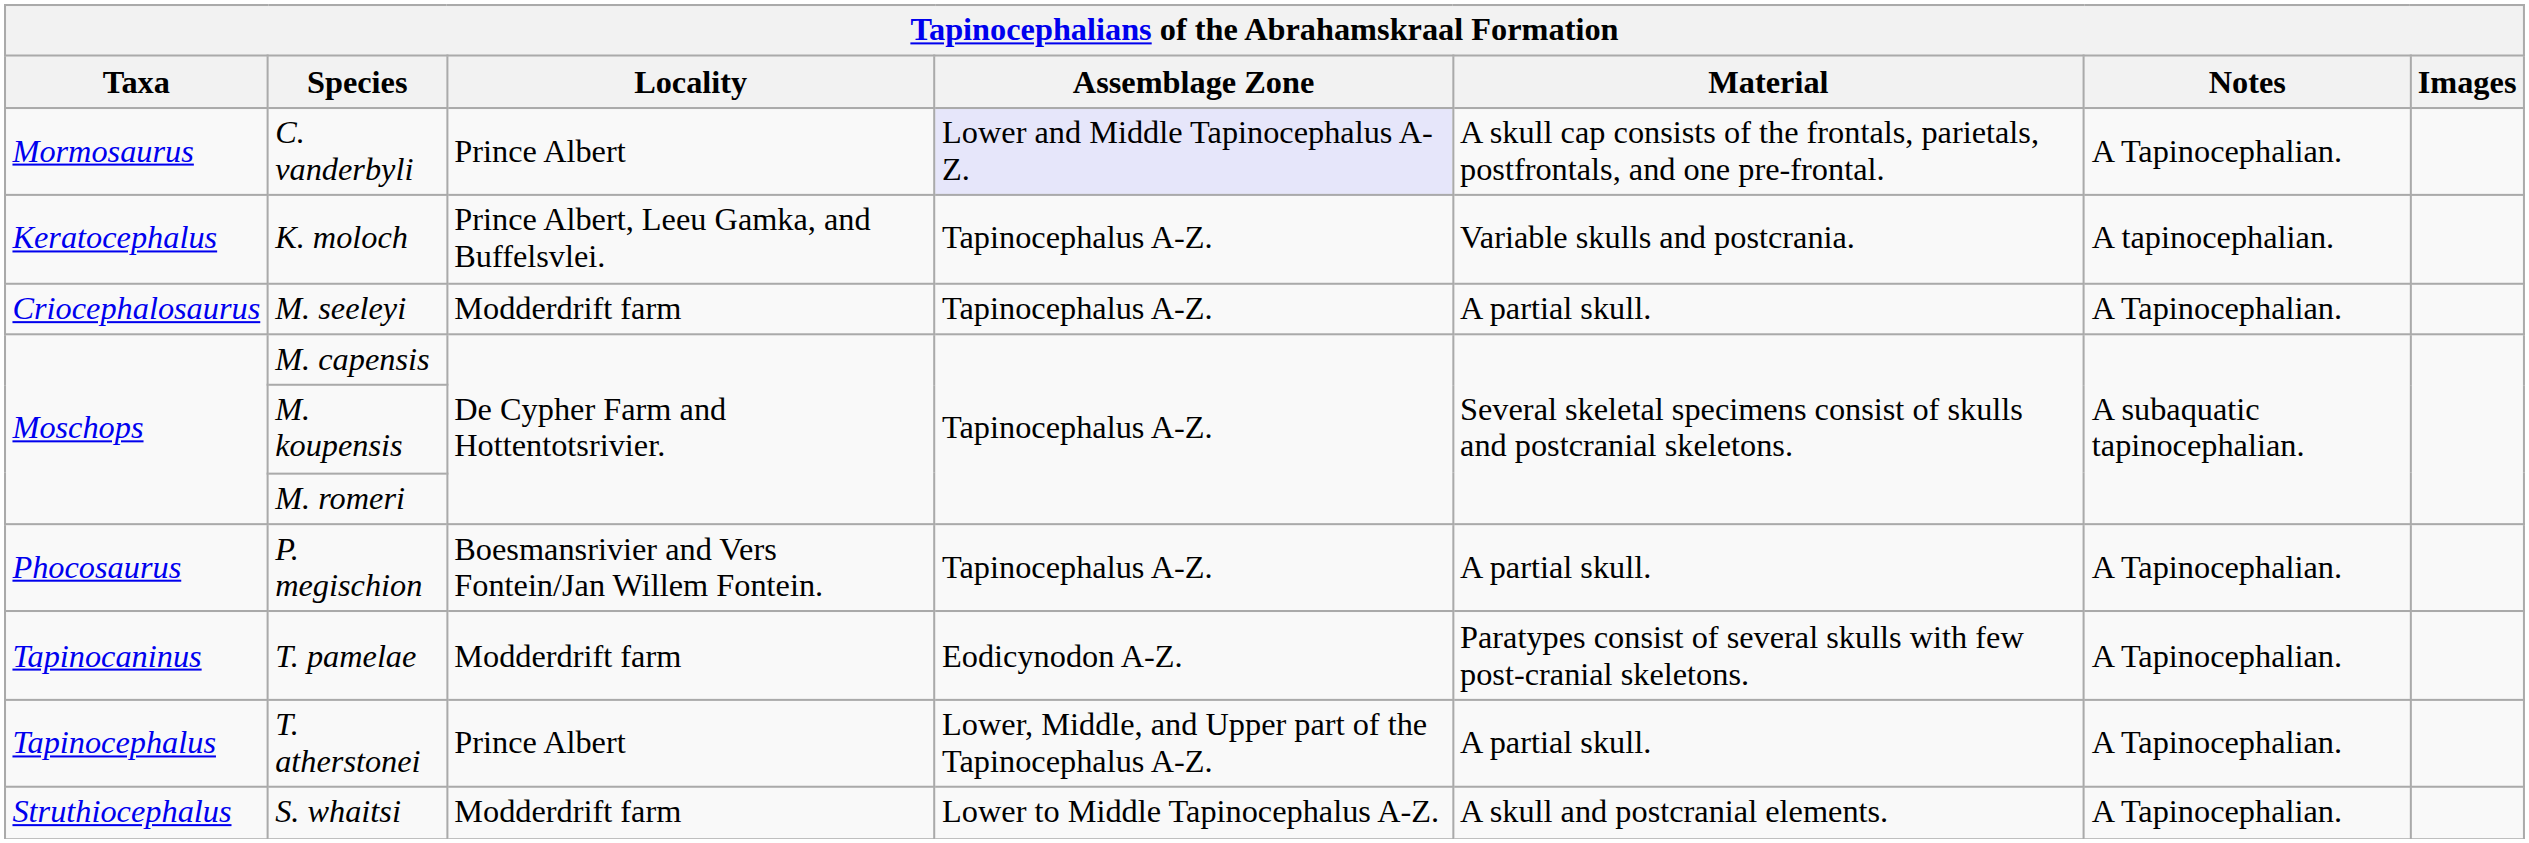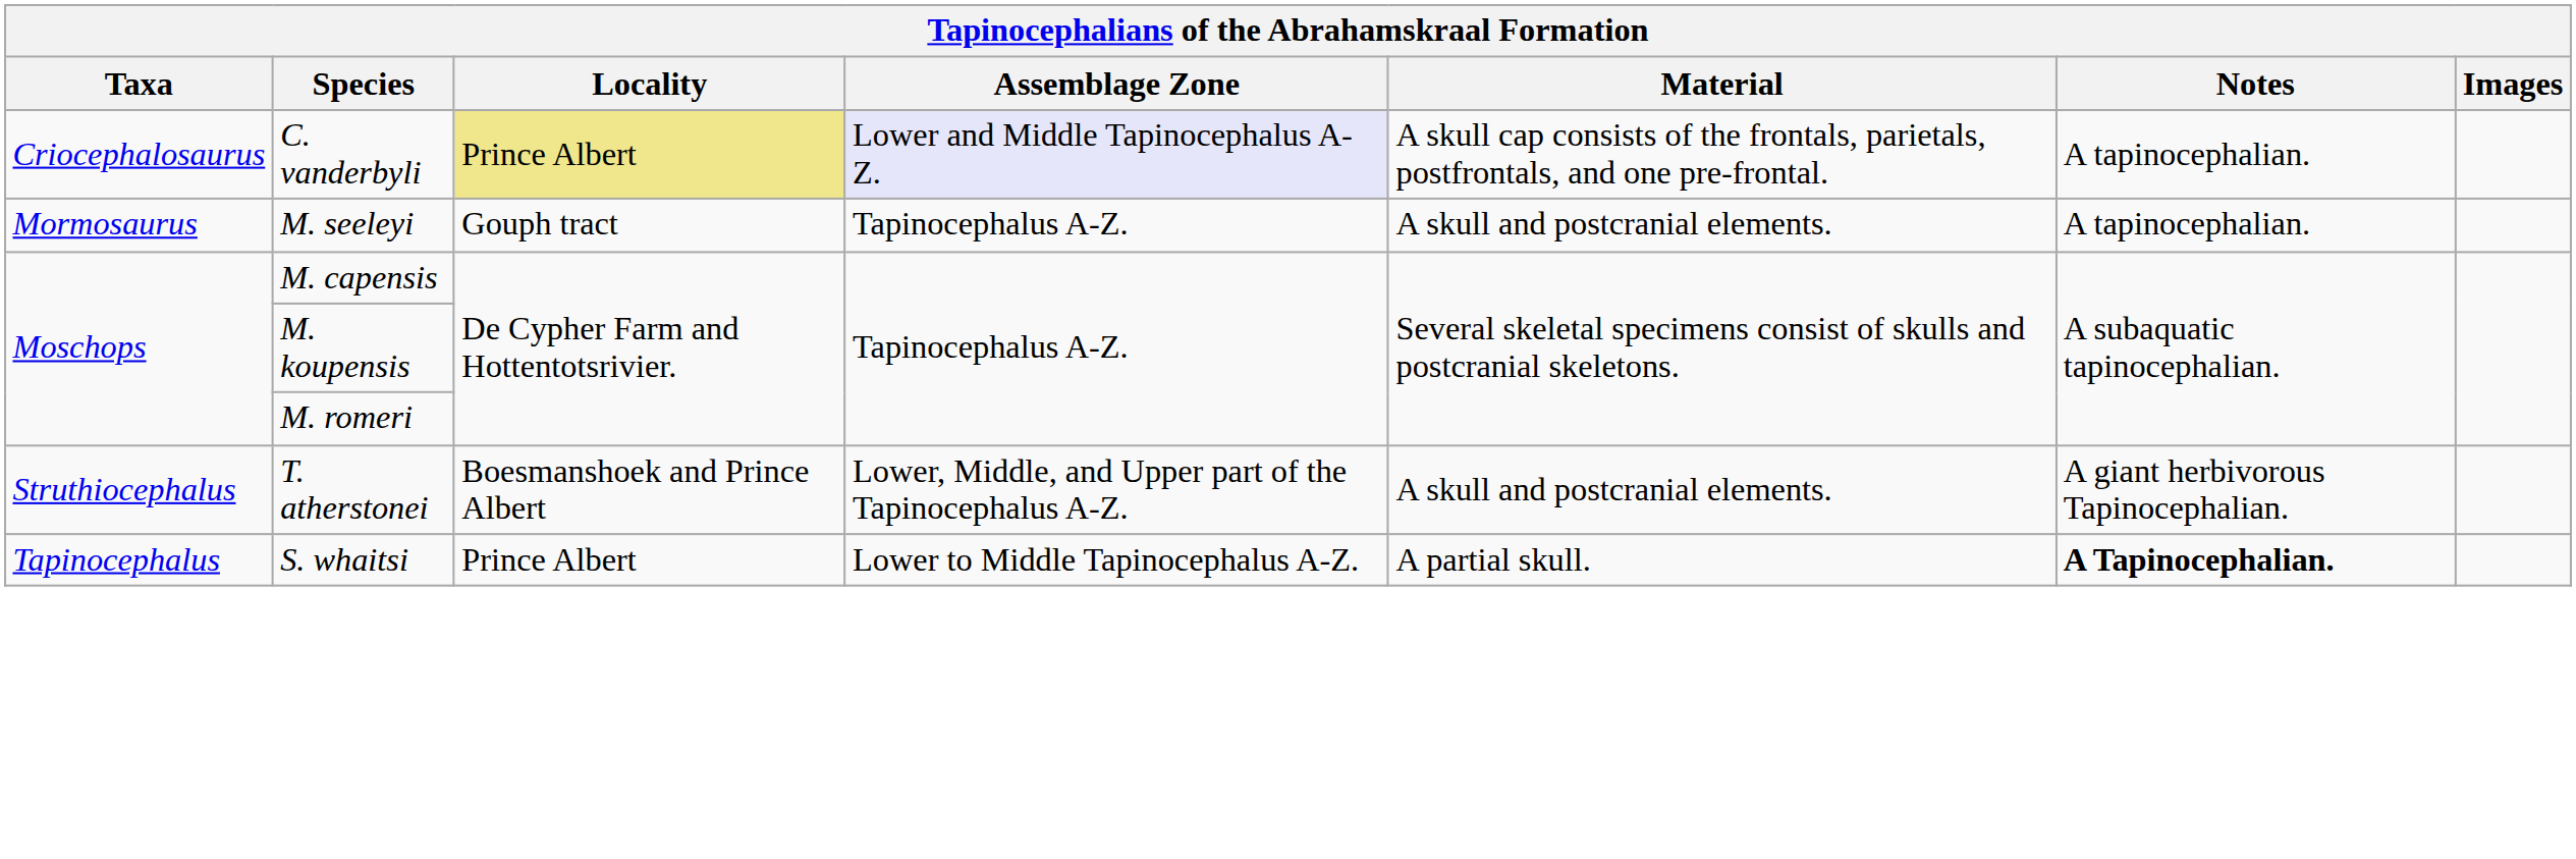C. vanderbyli | Taxa: Mormosaurus -> Criocephalosaurus
C. vanderbyli | Locality: no background -> khaki background
C. vanderbyli | Notes: A Tapinocephalian. -> A tapinocephalian.
- row: Keratocephalus | K. moloch | Prince Albert, Leeu Gamka, and Buffelsvlei. | Tapinocephalus A-Z. | Variable skulls and postcrania. | A tapinocephalian.
M. seeleyi | Taxa: Criocephalosaurus -> Mormosaurus
M. seeleyi | Locality: Modderdrift farm -> Gouph tract
M. seeleyi | Material: A partial skull. -> A skull and postcranial elements.
M. seeleyi | Notes: A Tapinocephalian. -> A tapinocephalian.
- row: Phocosaurus | P. megischion | Boesmansrivier and Vers Fontein/Jan Willem Fontein. | Tapinocephalus A-Z. | A partial skull. | A Tapinocephalian.
- row: Tapinocaninus | T. pamelae | Modderdrift farm | Eodicynodon A-Z. | Paratypes consist of several skulls with few post-cranial skeletons. | A Tapinocephalian.
T. atherstonei | Taxa: Tapinocephalus -> Struthiocephalus
T. atherstonei | Locality: Prince Albert -> Boesmanshoek and Prince Albert
T. atherstonei | Material: A partial skull. -> A skull and postcranial elements.
T. atherstonei | Notes: A Tapinocephalian. -> A giant herbivorous Tapinocephalian.
S. whaitsi | Taxa: Struthiocephalus -> Tapinocephalus
S. whaitsi | Locality: Modderdrift farm -> Prince Albert
S. whaitsi | Material: A skull and postcranial elements. -> A partial skull.
S. whaitsi | Notes: normal -> bold
